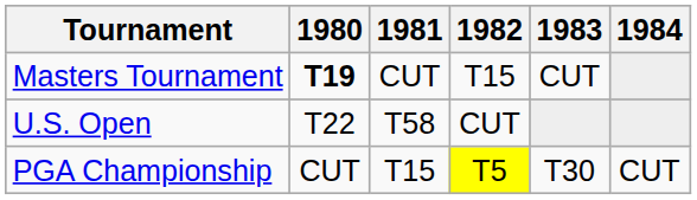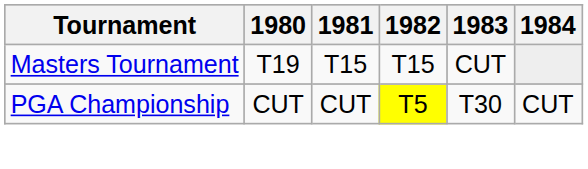Masters Tournament | 1980: bold -> normal
Masters Tournament | 1981: CUT -> T15
- row: U.S. Open | T22 | T58 | CUT
PGA Championship | 1981: T15 -> CUT
